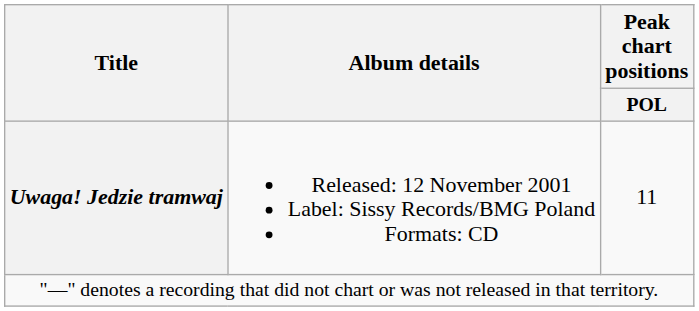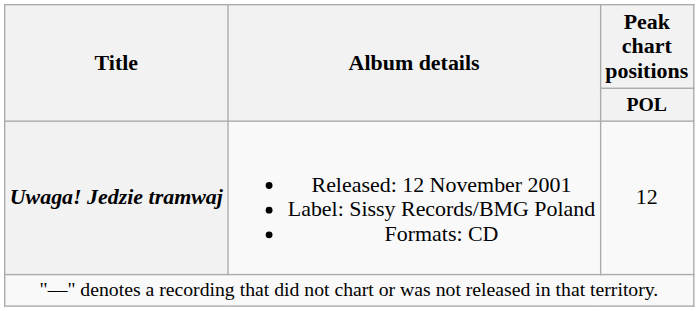Uwaga! Jedzie tramwaj | Peak chart positions / POL: 11 -> 12
